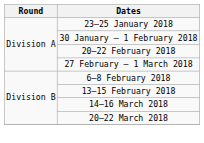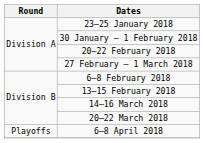+ row: Playoffs | 6–8 April 2018
